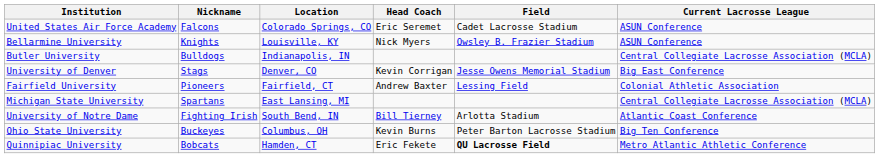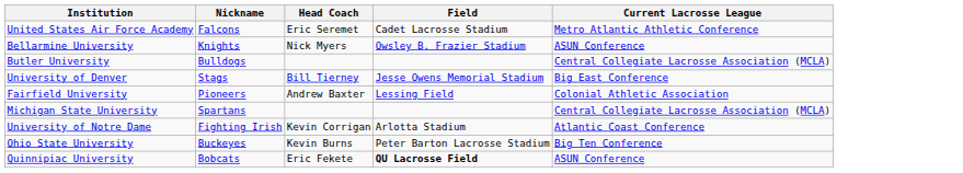- column: Location | Colorado Springs, CO | Louisville, KY | Indianapolis, IN | Denver, CO | Fairfield, CT | East Lansing, MI | South Bend, IN | Columbus, OH | Hamden, CT
United States Air Force Academy | Current Lacrosse League: ASUN Conference -> Metro Atlantic Athletic Conference
University of Denver | Head Coach: Kevin Corrigan -> Bill Tierney
University of Notre Dame | Head Coach: Bill Tierney -> Kevin Corrigan
Quinnipiac University | Current Lacrosse League: Metro Atlantic Athletic Conference -> ASUN Conference
